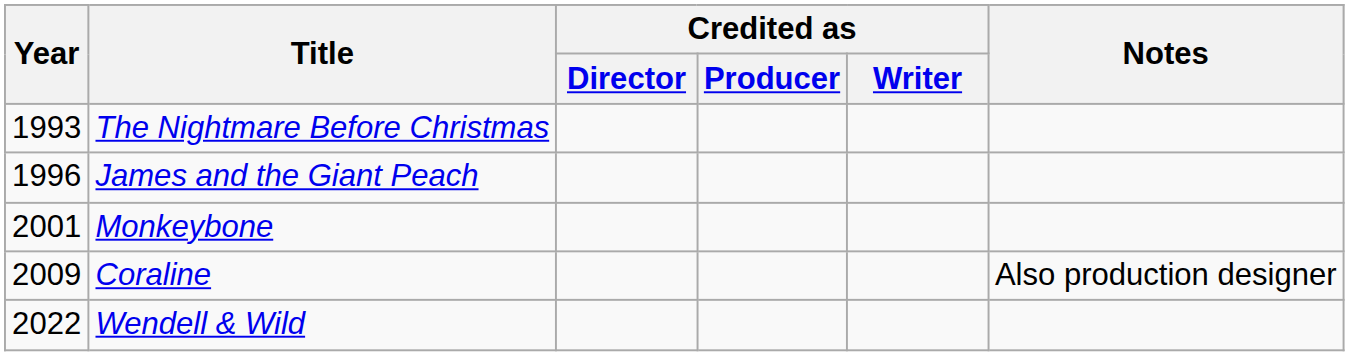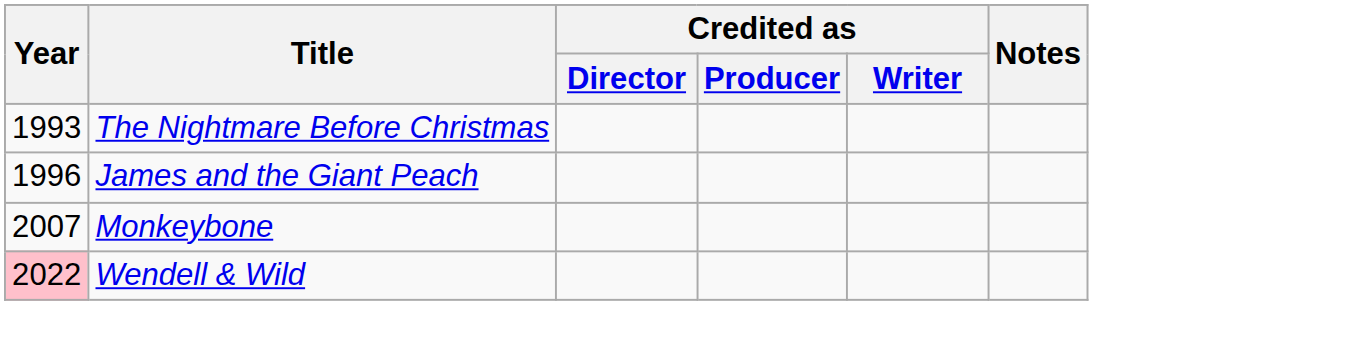Monkeybone | Year: 2001 -> 2007
- row: 2009 | Coraline | Also production designer
Wendell & Wild | Year: no background -> pink background
